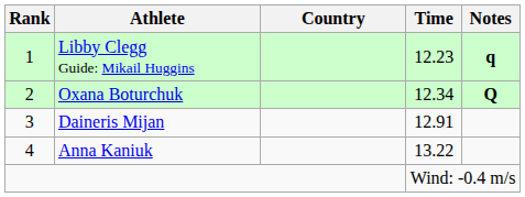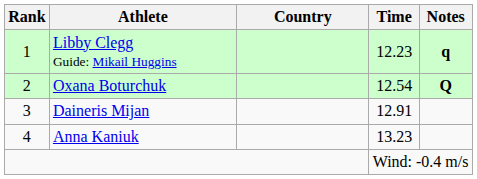Oxana Boturchuk | Time: 12.34 -> 12.54
Anna Kaniuk | Time: 13.22 -> 13.23
